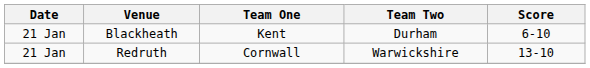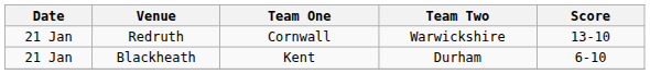rows swapped: Redruth <-> Blackheath
